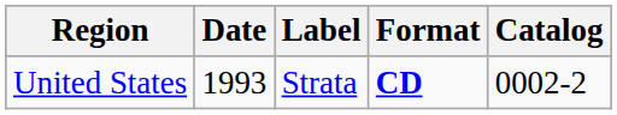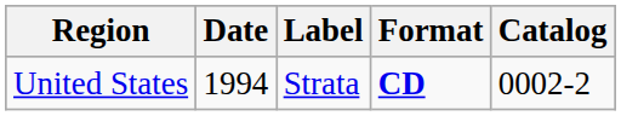United States | Date: 1993 -> 1994
